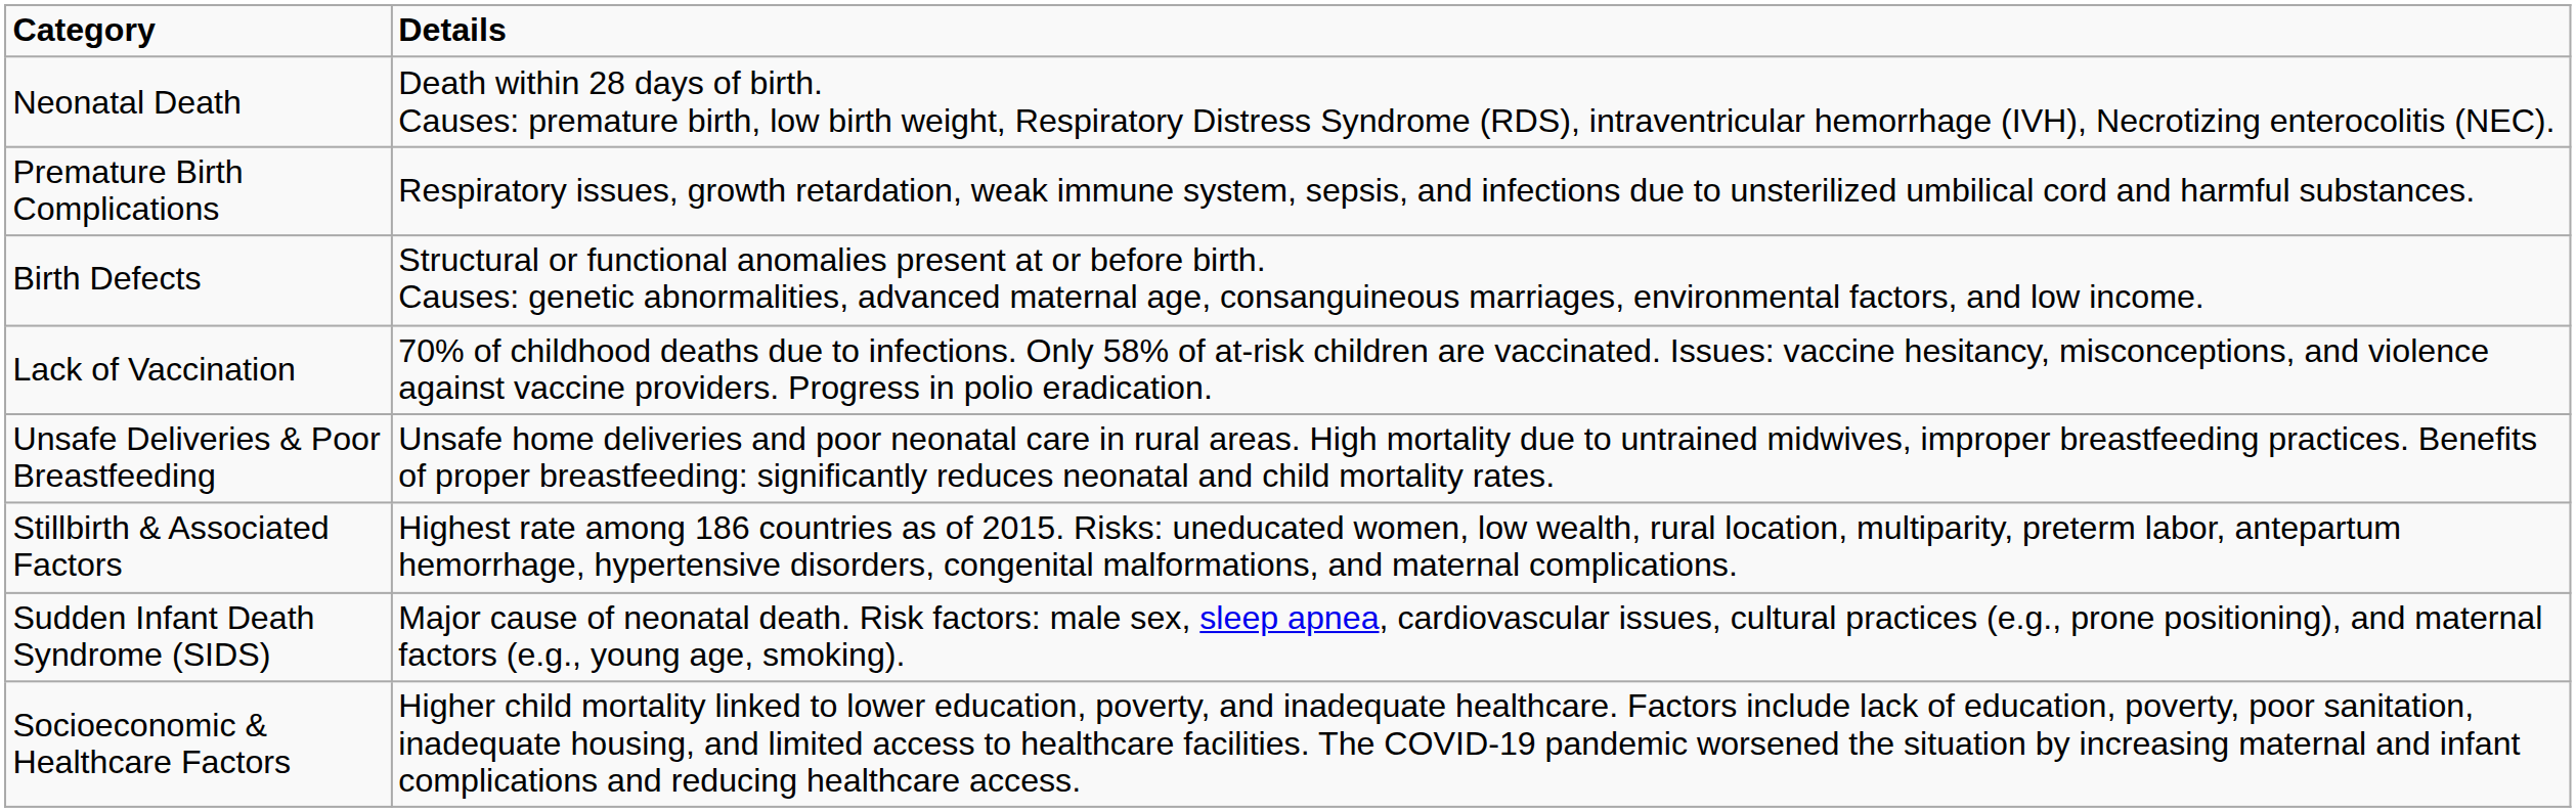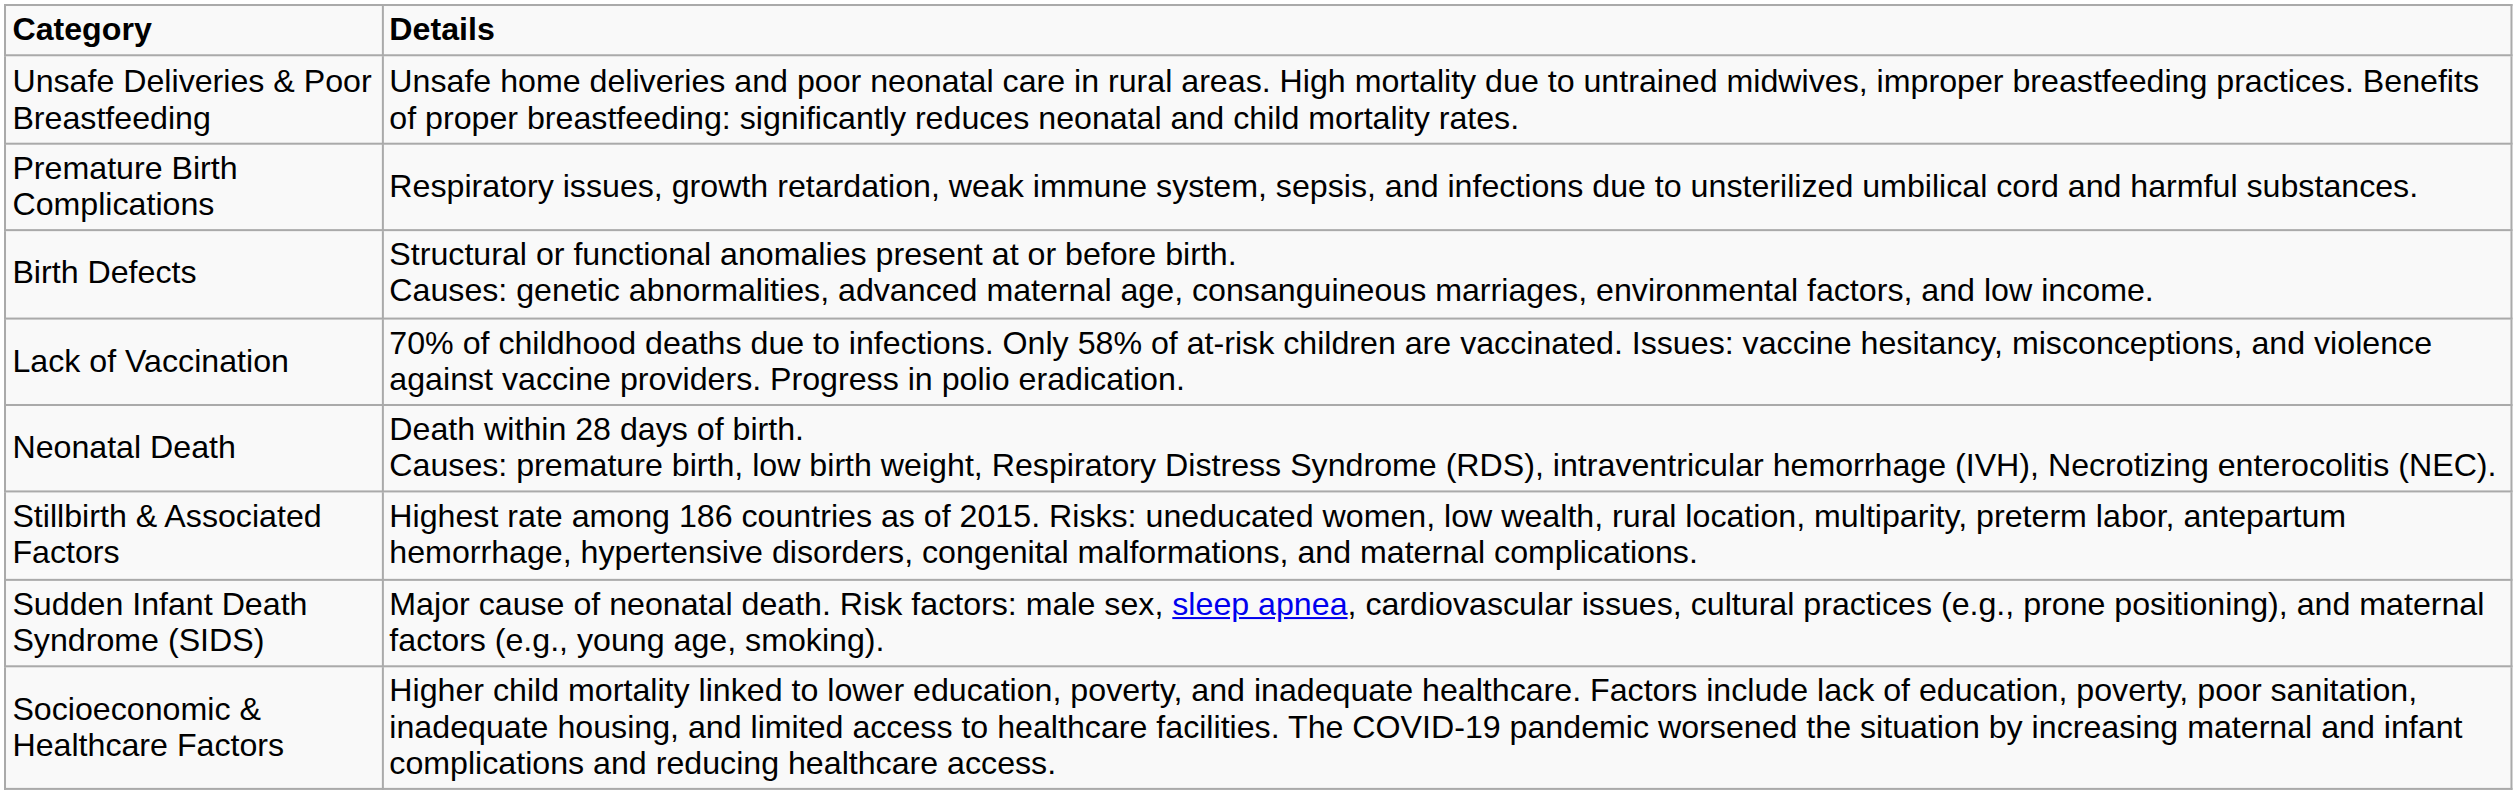rows swapped: Neonatal Death <-> Unsafe Deliveries & Poor Breastfeeding
